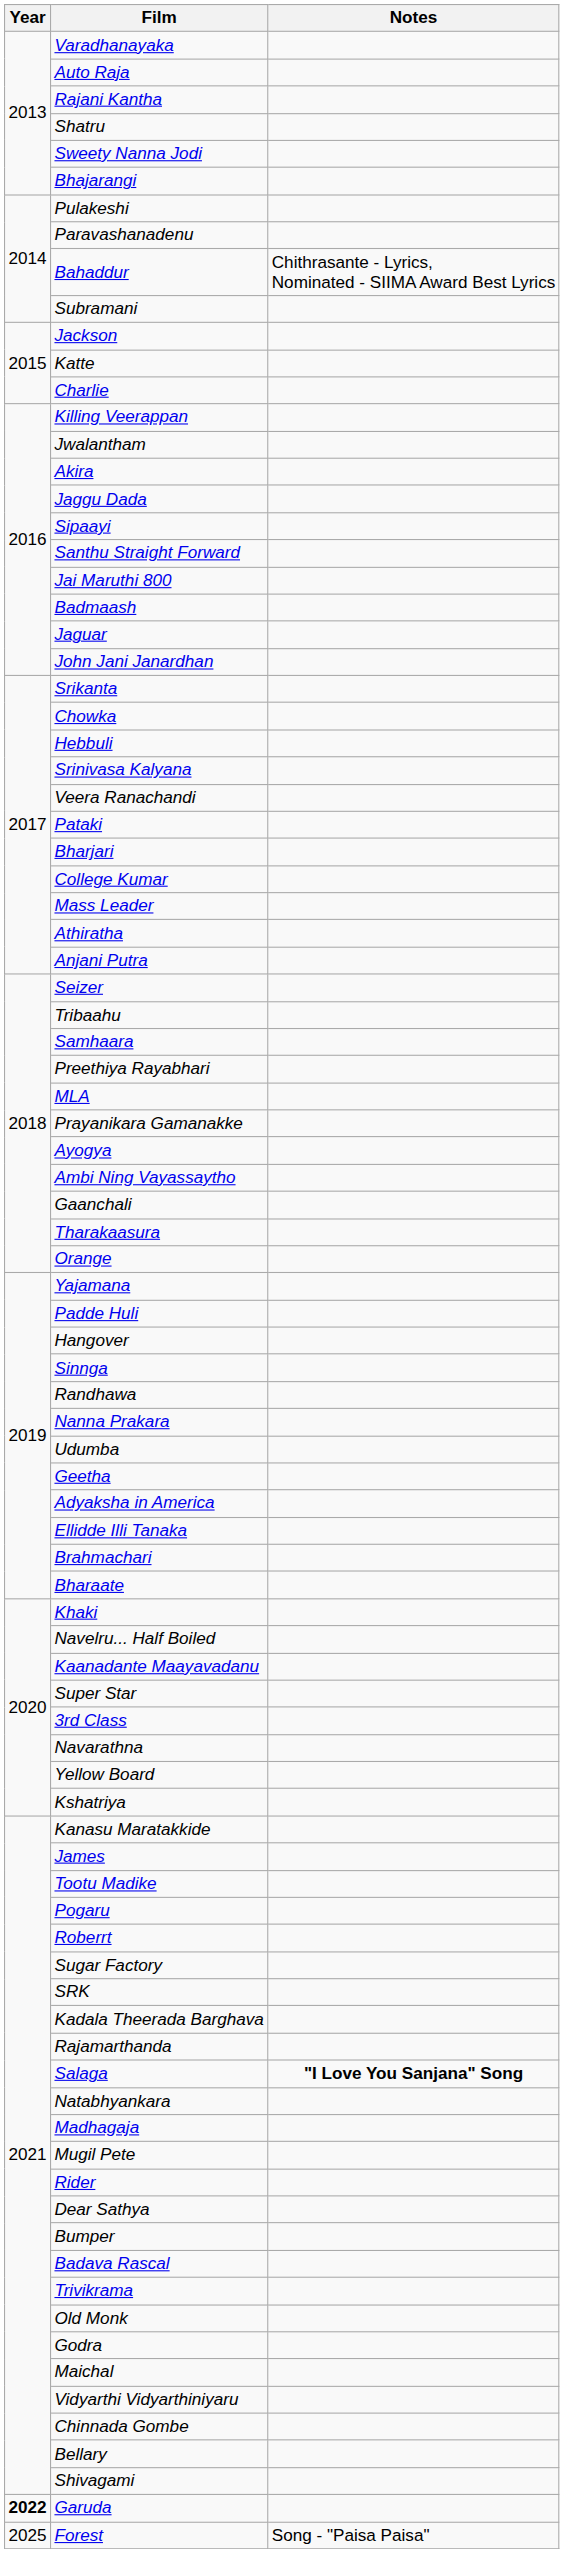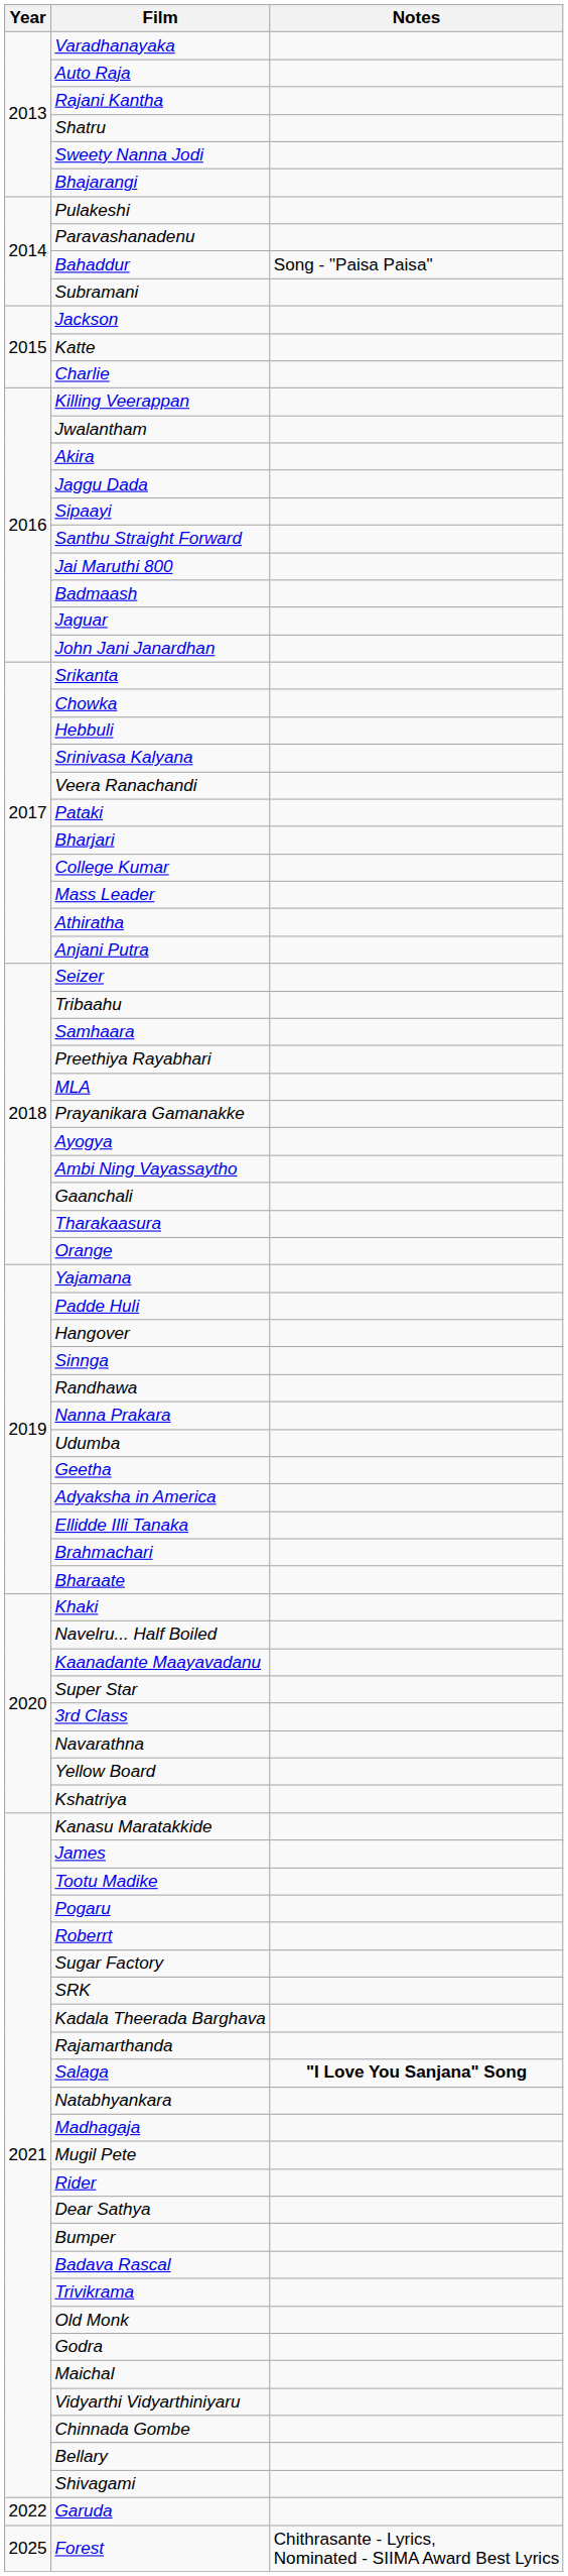Bahaddur | Notes: Chithrasante - Lyrics, Nominated - SIIMA Award Best Lyrics -> Song - "Paisa Paisa"
Garuda | Year: bold -> normal
Forest | Notes: Song - "Paisa Paisa" -> Chithrasante - Lyrics, Nominated - SIIMA Award Best Lyrics
